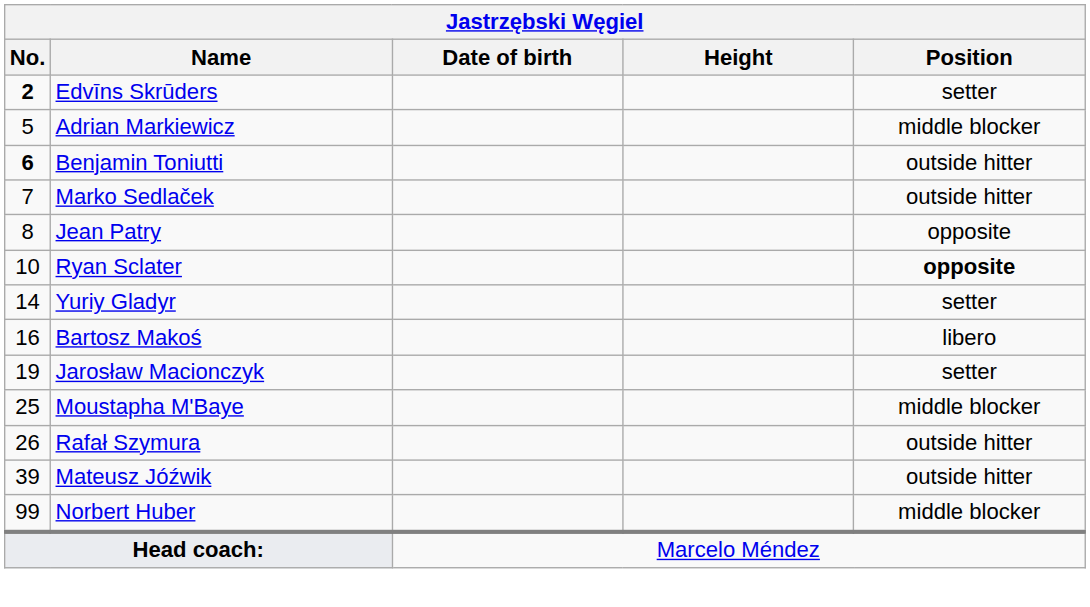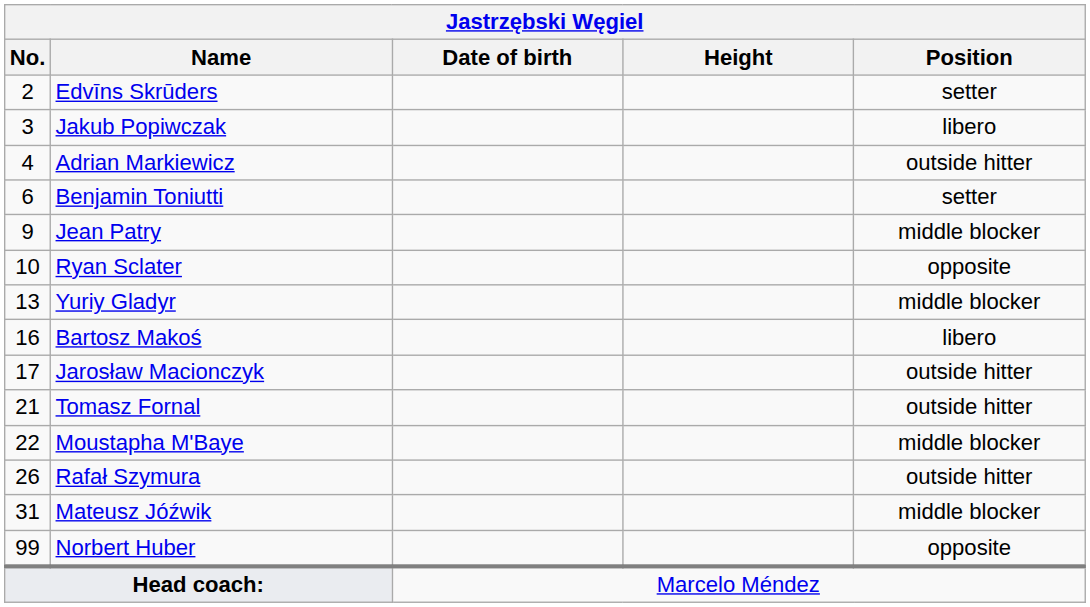Edvīns Skrūders | No.: bold -> normal
+ row: 3 | Jakub Popiwczak | libero
Adrian Markiewicz | No.: 5 -> 4
Adrian Markiewicz | Position: middle blocker -> outside hitter
Benjamin Toniutti | No.: bold -> normal
Benjamin Toniutti | Position: outside hitter -> setter
- row: 7 | Marko Sedlaček | outside hitter
Jean Patry | No.: 8 -> 9
Jean Patry | Position: opposite -> middle blocker
Ryan Sclater | Position: bold -> normal
Yuriy Gladyr | No.: 14 -> 13
Yuriy Gladyr | Position: setter -> middle blocker
Jarosław Macionczyk | No.: 19 -> 17
Jarosław Macionczyk | Position: setter -> outside hitter
+ row: 21 | Tomasz Fornal | outside hitter
Moustapha M'Baye | No.: 25 -> 22
Mateusz Jóźwik | No.: 39 -> 31
Mateusz Jóźwik | Position: outside hitter -> middle blocker
Norbert Huber | Position: middle blocker -> opposite
